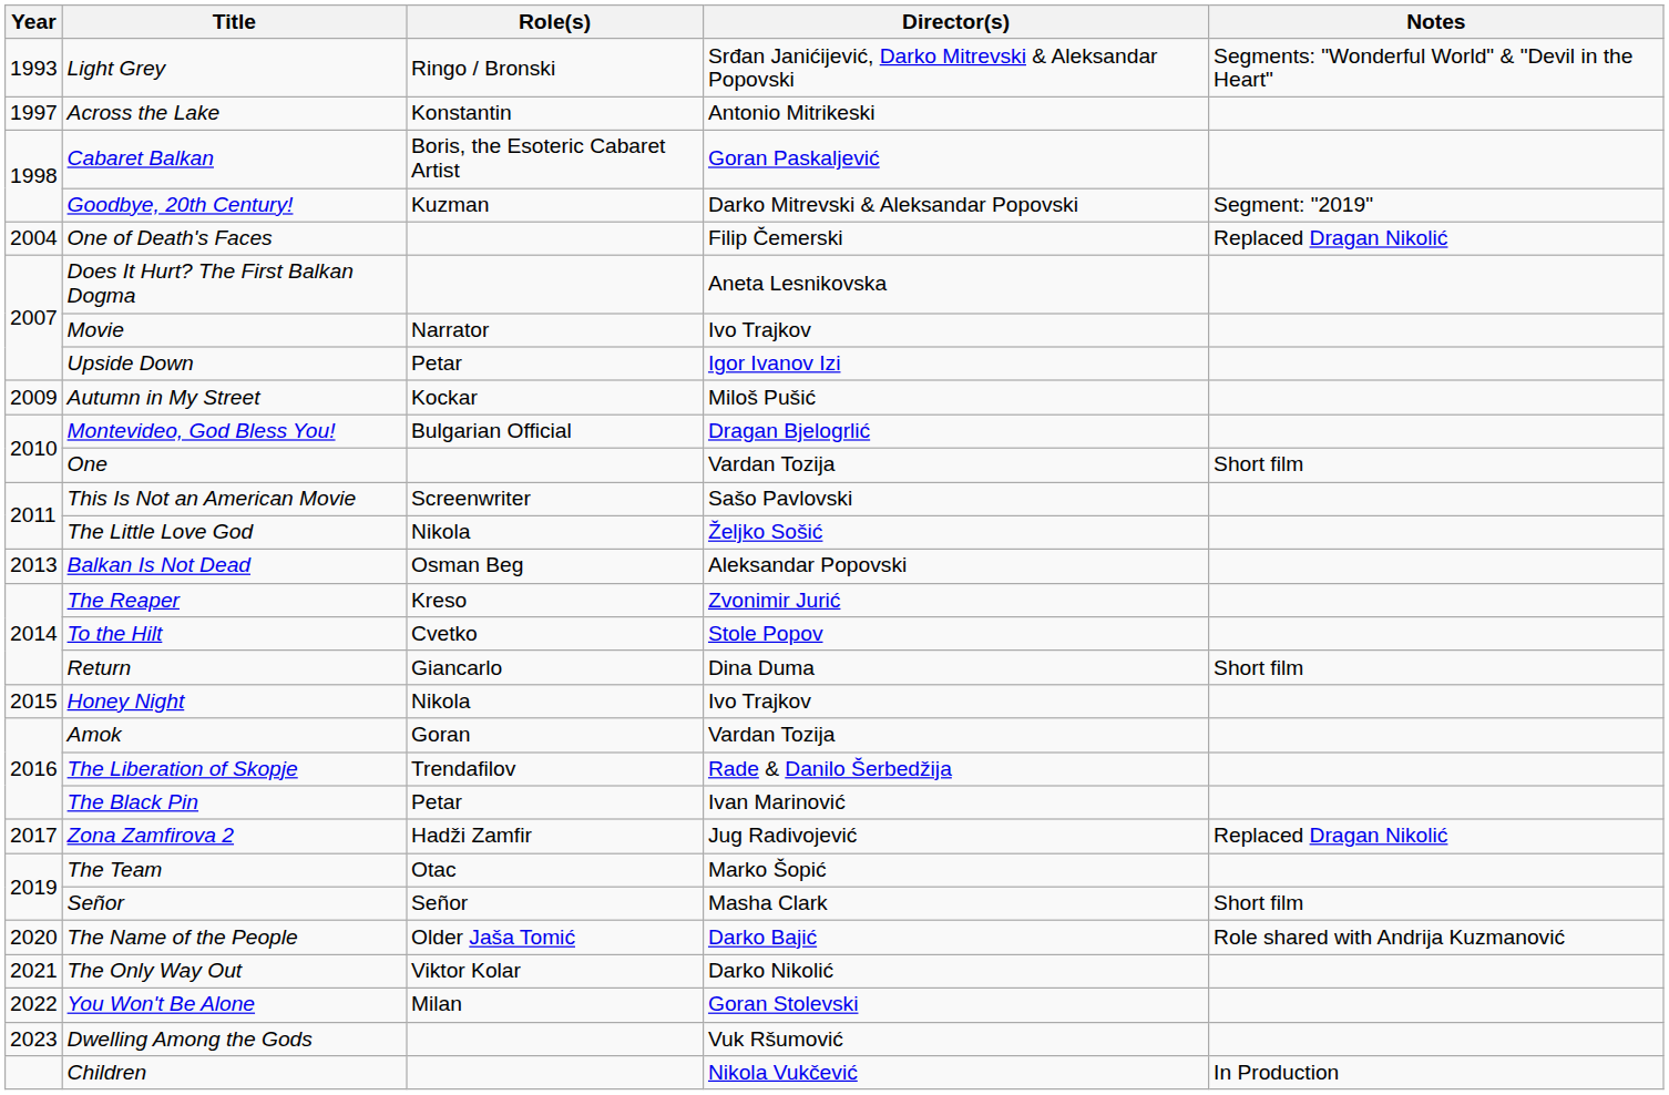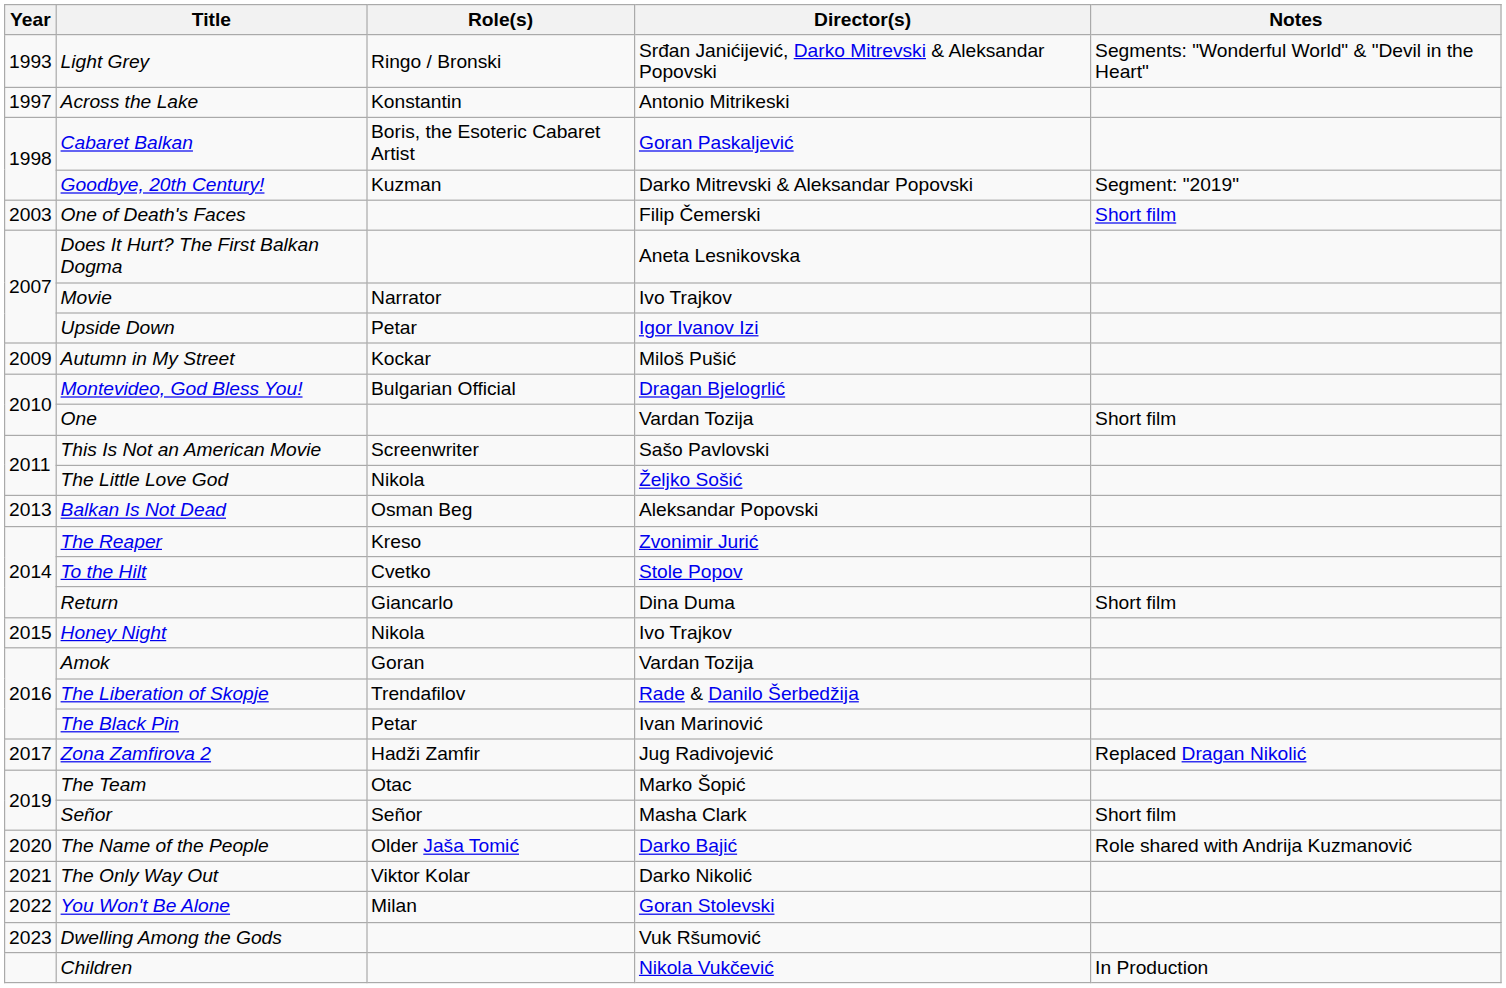One of Death's Faces | Year: 2004 -> 2003
One of Death's Faces | Notes: Replaced Dragan Nikolić -> Short film
